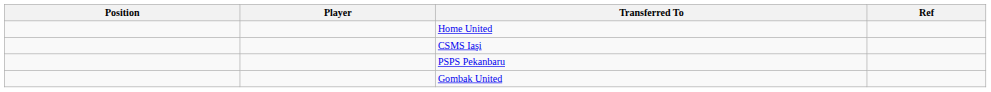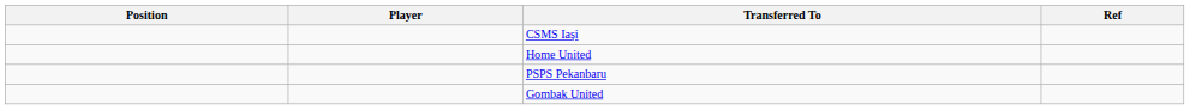rows swapped: Home United <-> CSMS Iaşi
